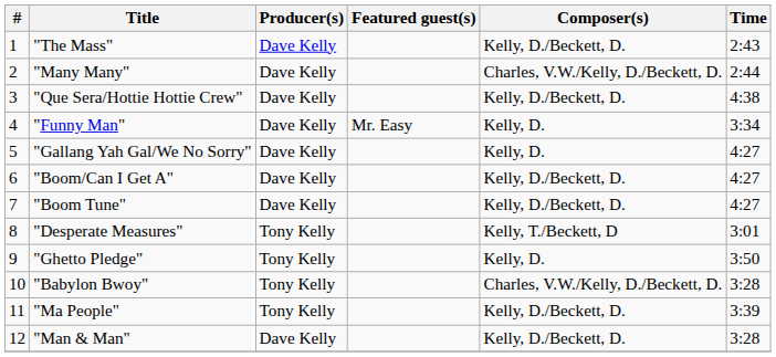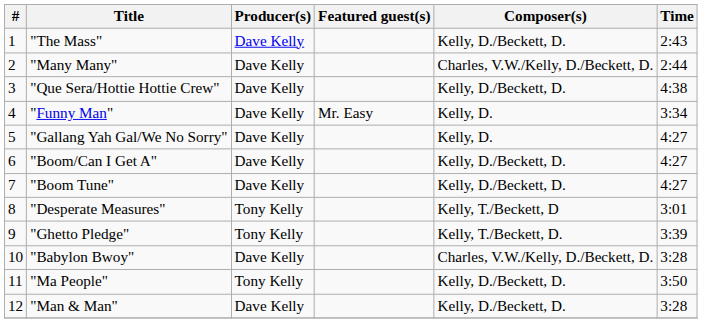"Ghetto Pledge" | Composer(s): Kelly, D. -> Kelly, T./Beckett, D.
"Ghetto Pledge" | Time: 3:50 -> 3:39
"Babylon Bwoy" | Producer(s): Tony Kelly -> Dave Kelly
"Ma People" | Time: 3:39 -> 3:50
